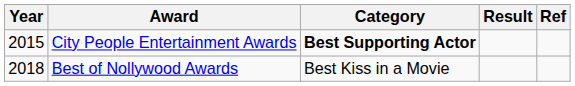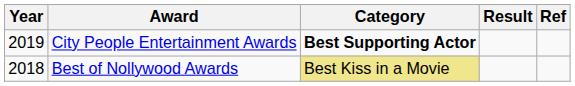City People Entertainment Awards | Year: 2015 -> 2019
Best of Nollywood Awards | Category: no background -> khaki background
